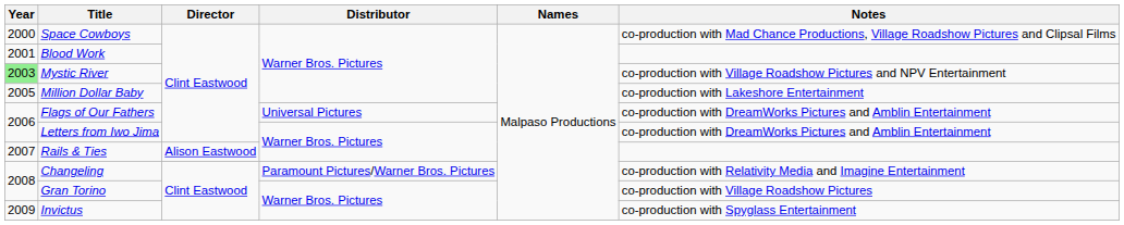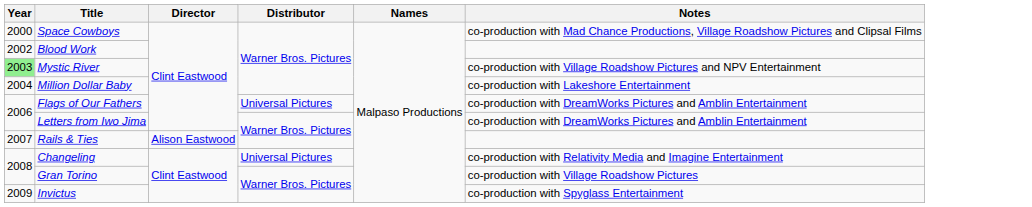Blood Work | Year: 2001 -> 2002
Million Dollar Baby | Year: 2005 -> 2004
Changeling | Distributor: Paramount Pictures/Warner Bros. Pictures -> Universal Pictures
